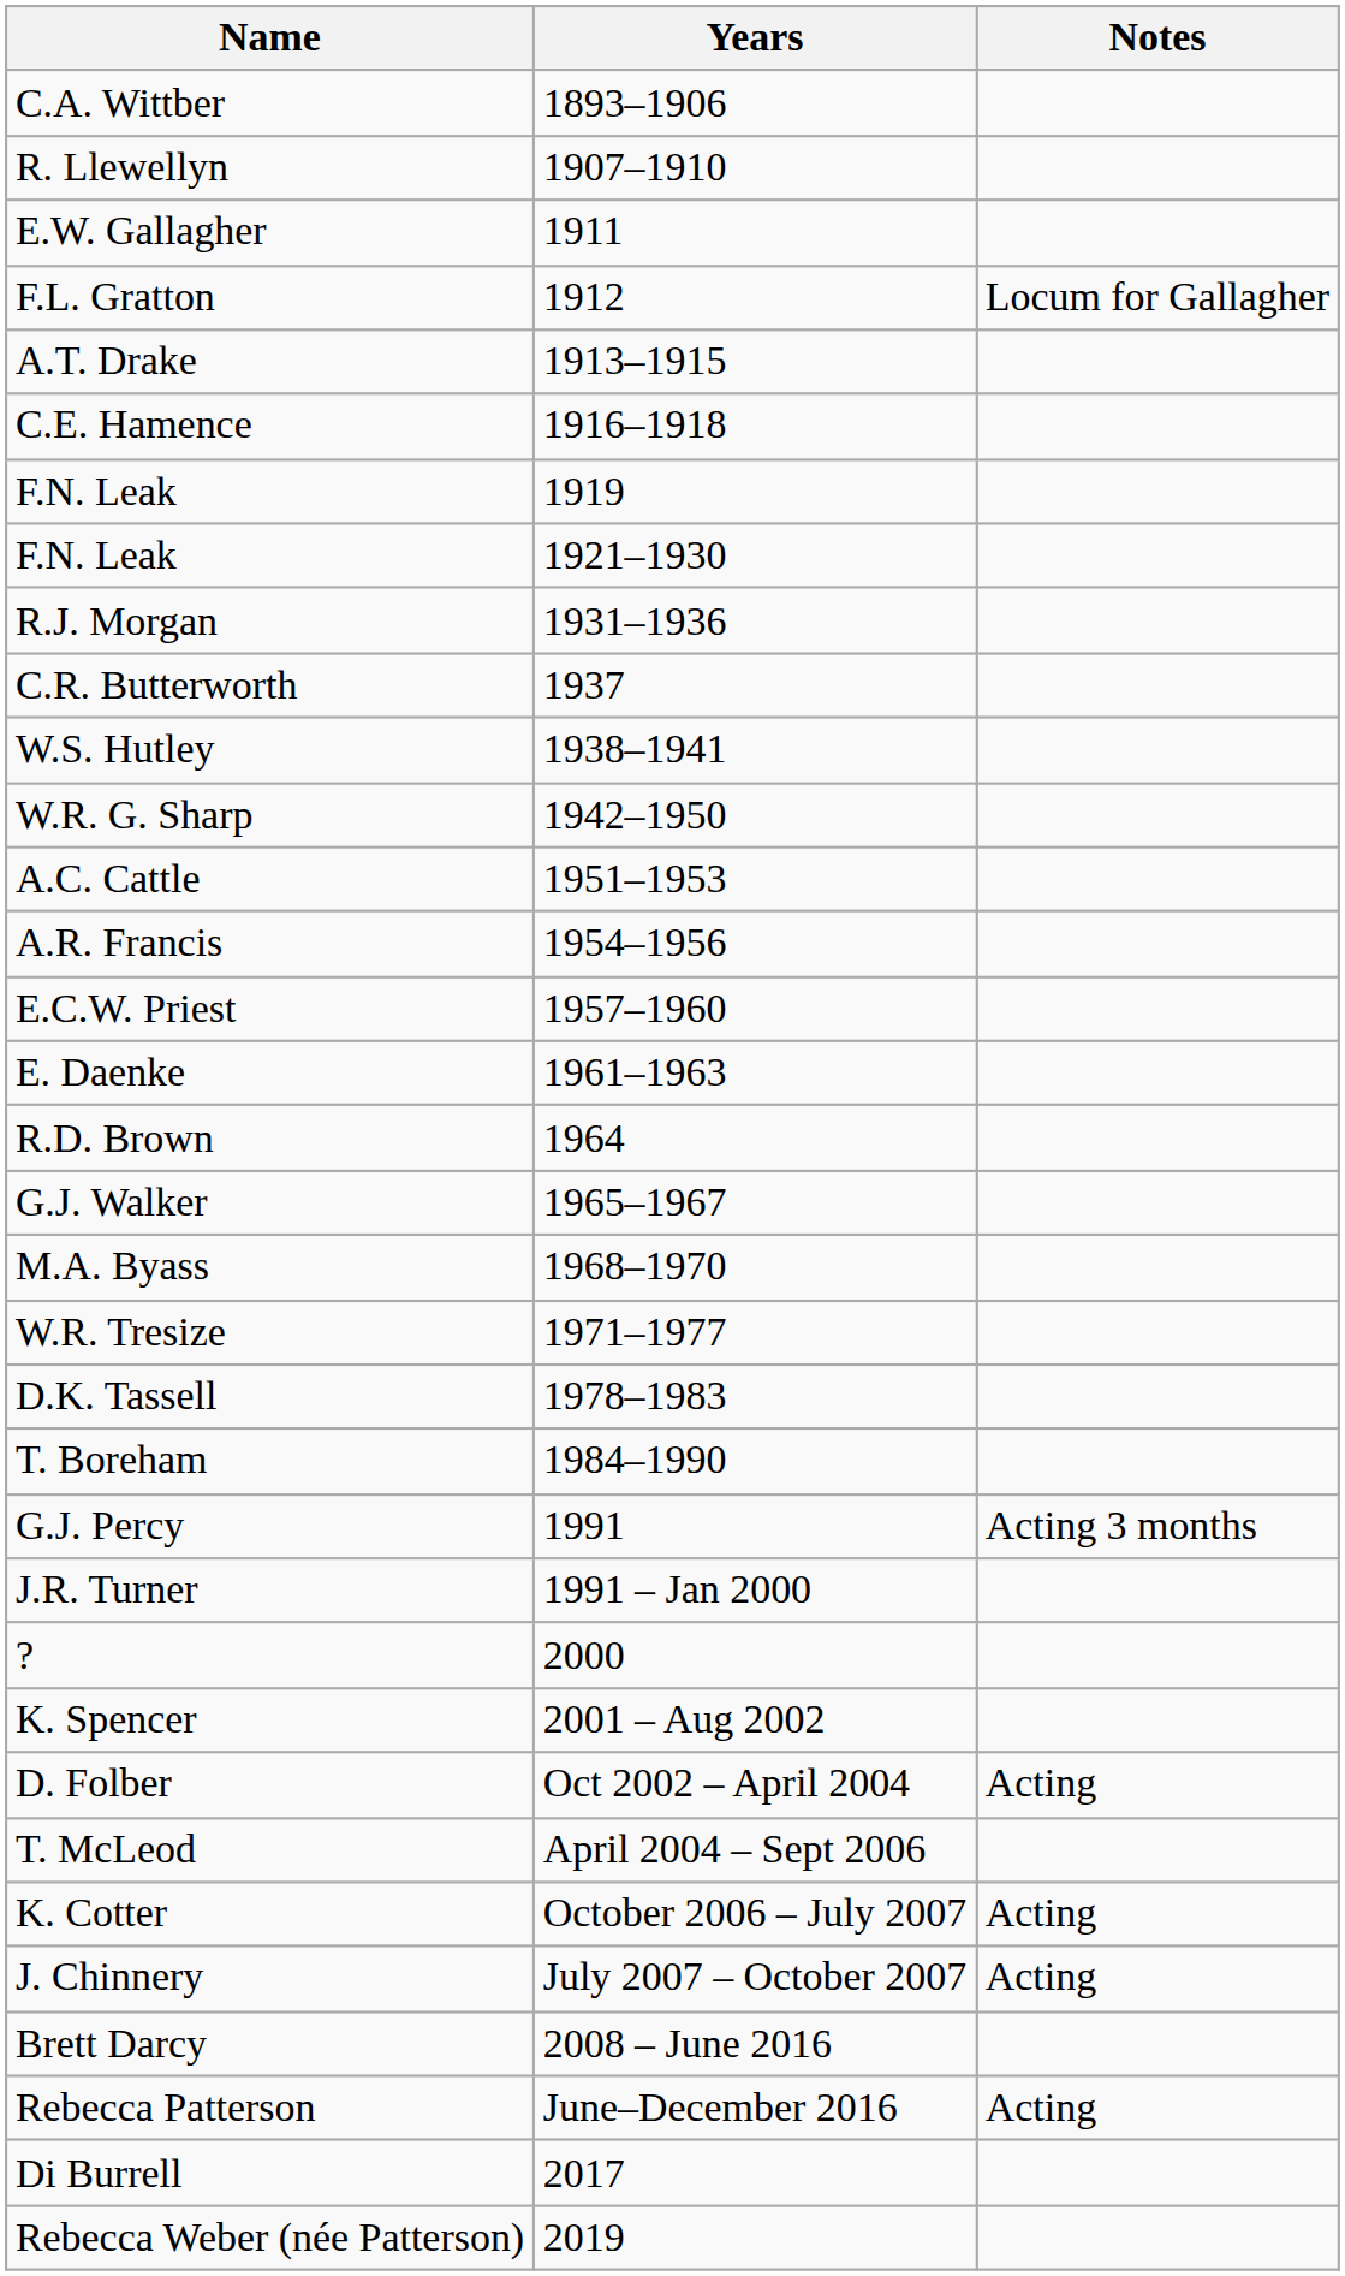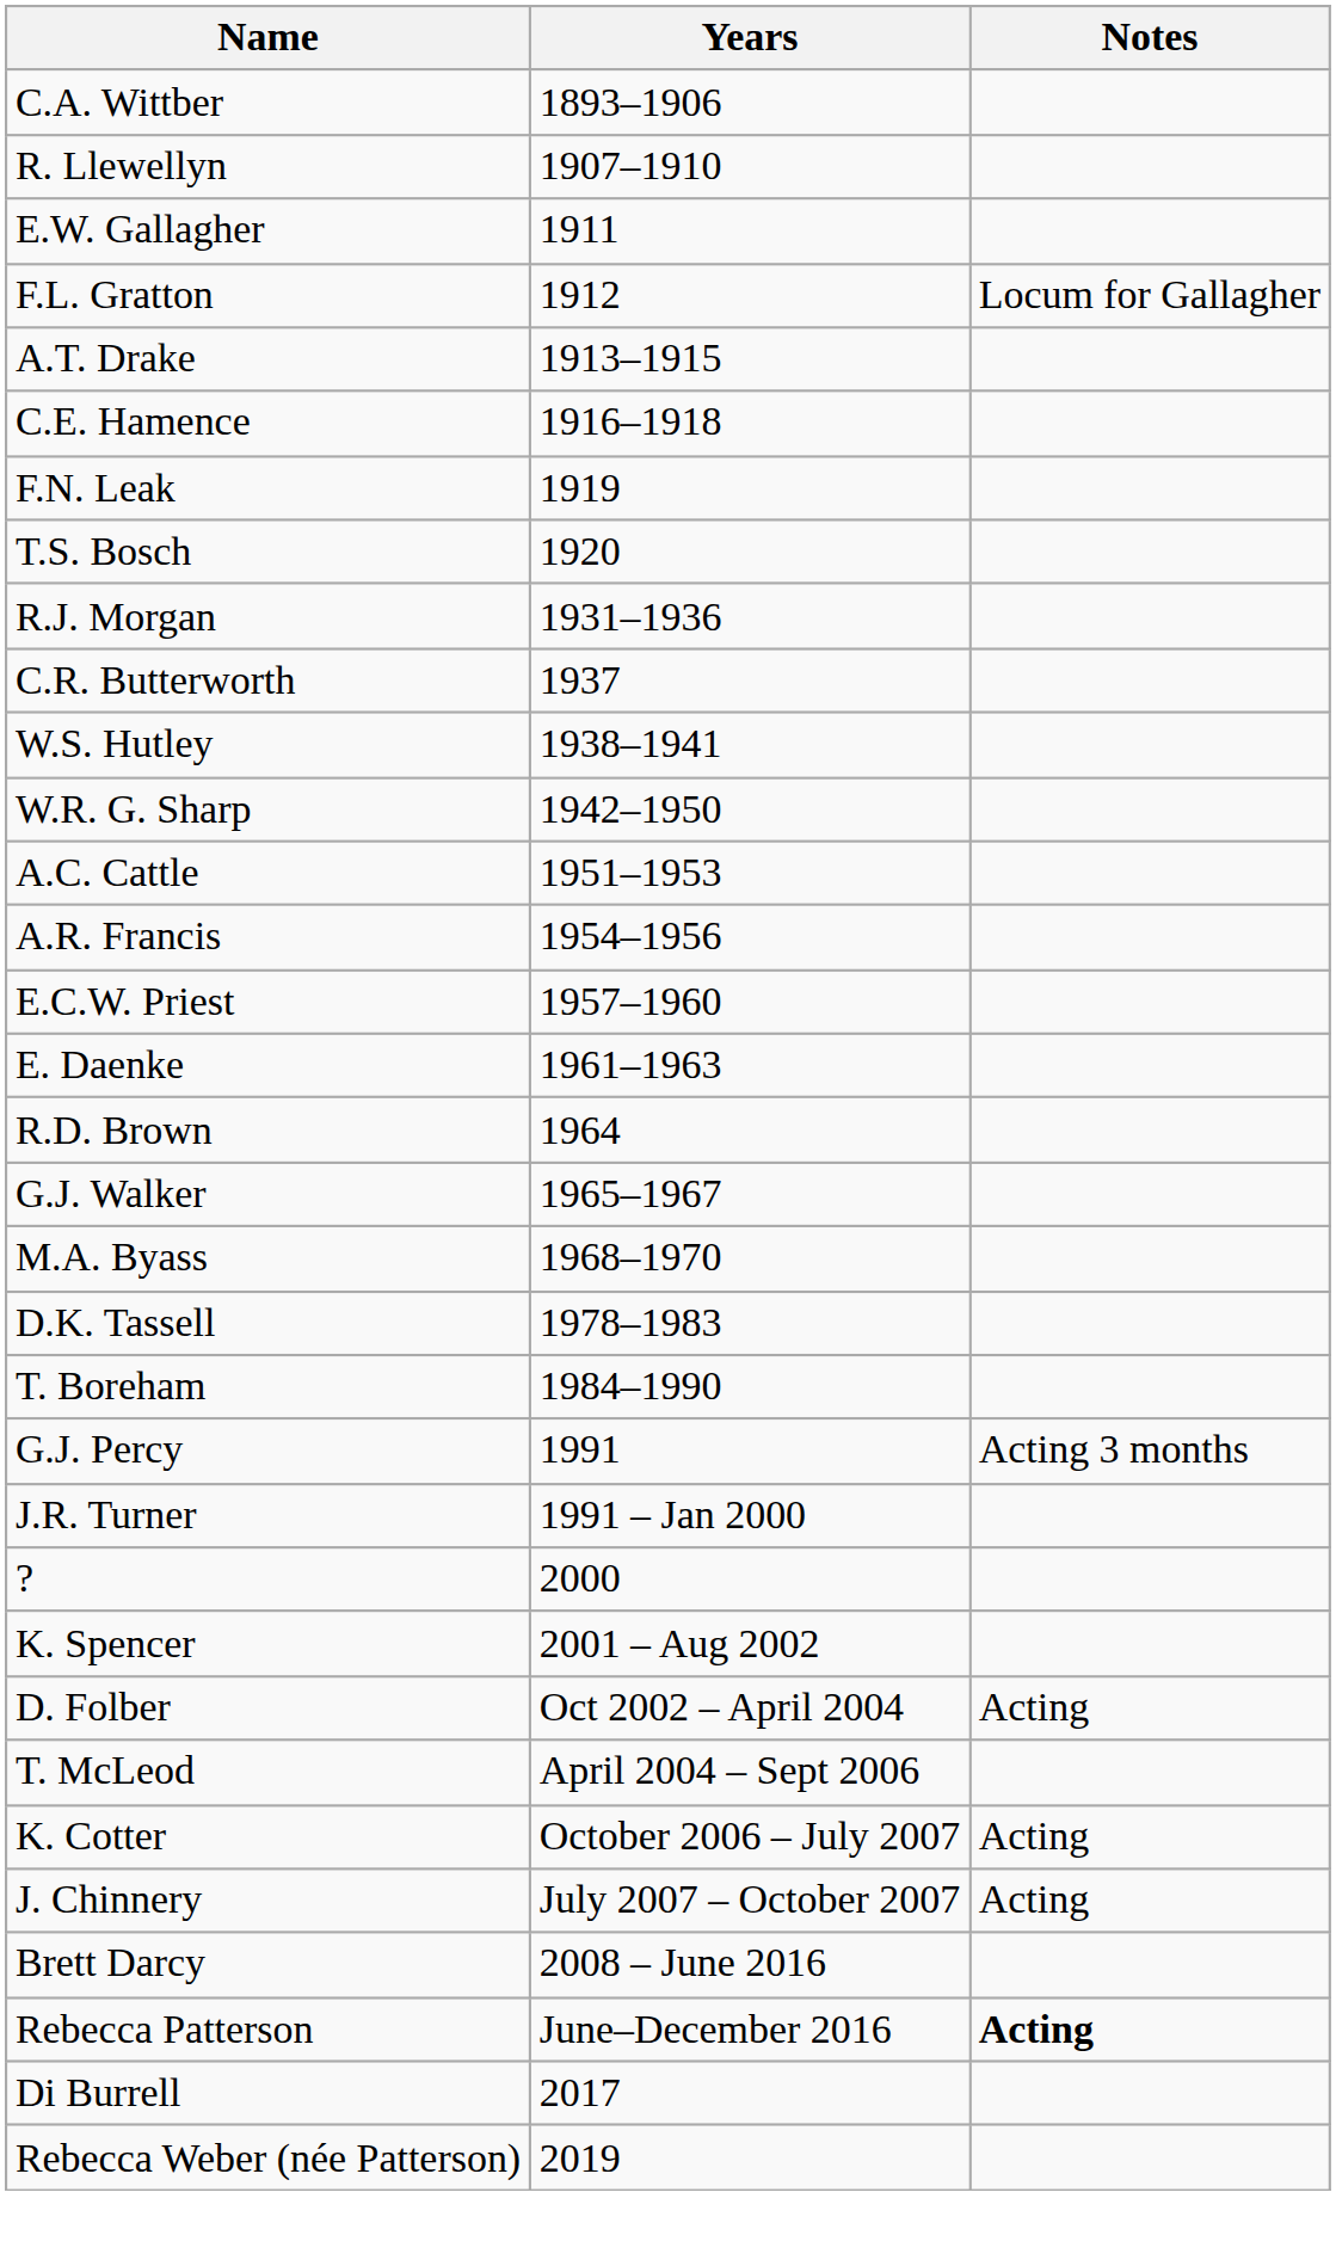+ row: T.S. Bosch | 1920
- row: F.N. Leak | 1921–1930
- row: W.R. Tresize | 1971–1977
Rebecca Patterson | Notes: normal -> bold
